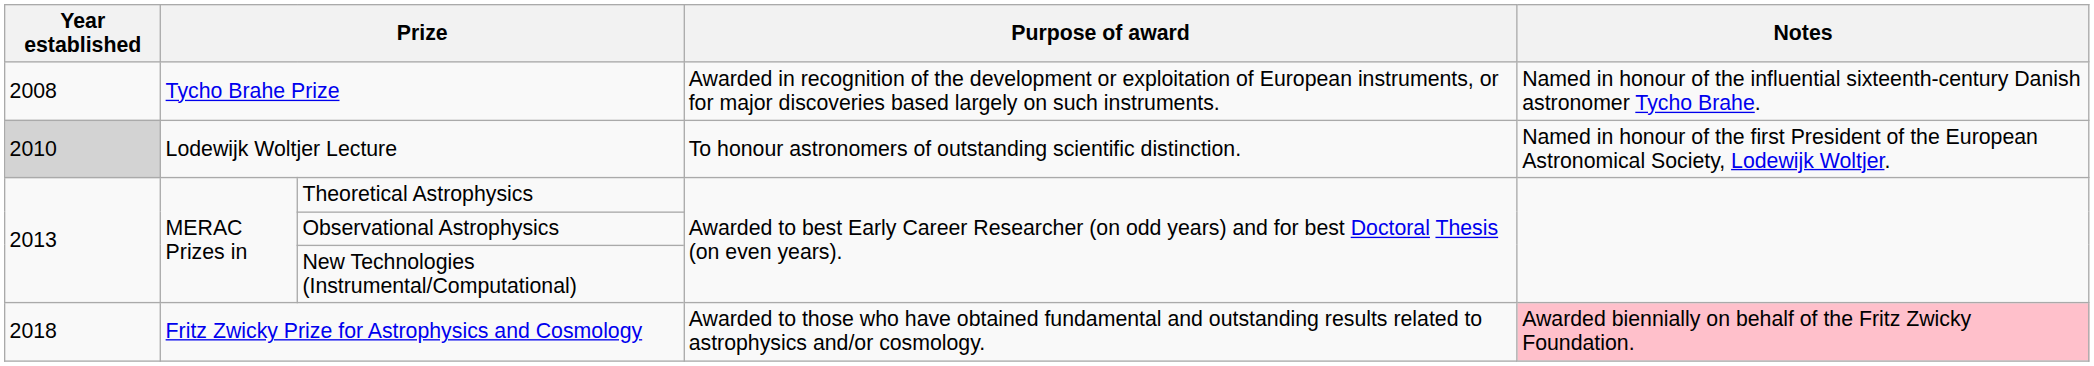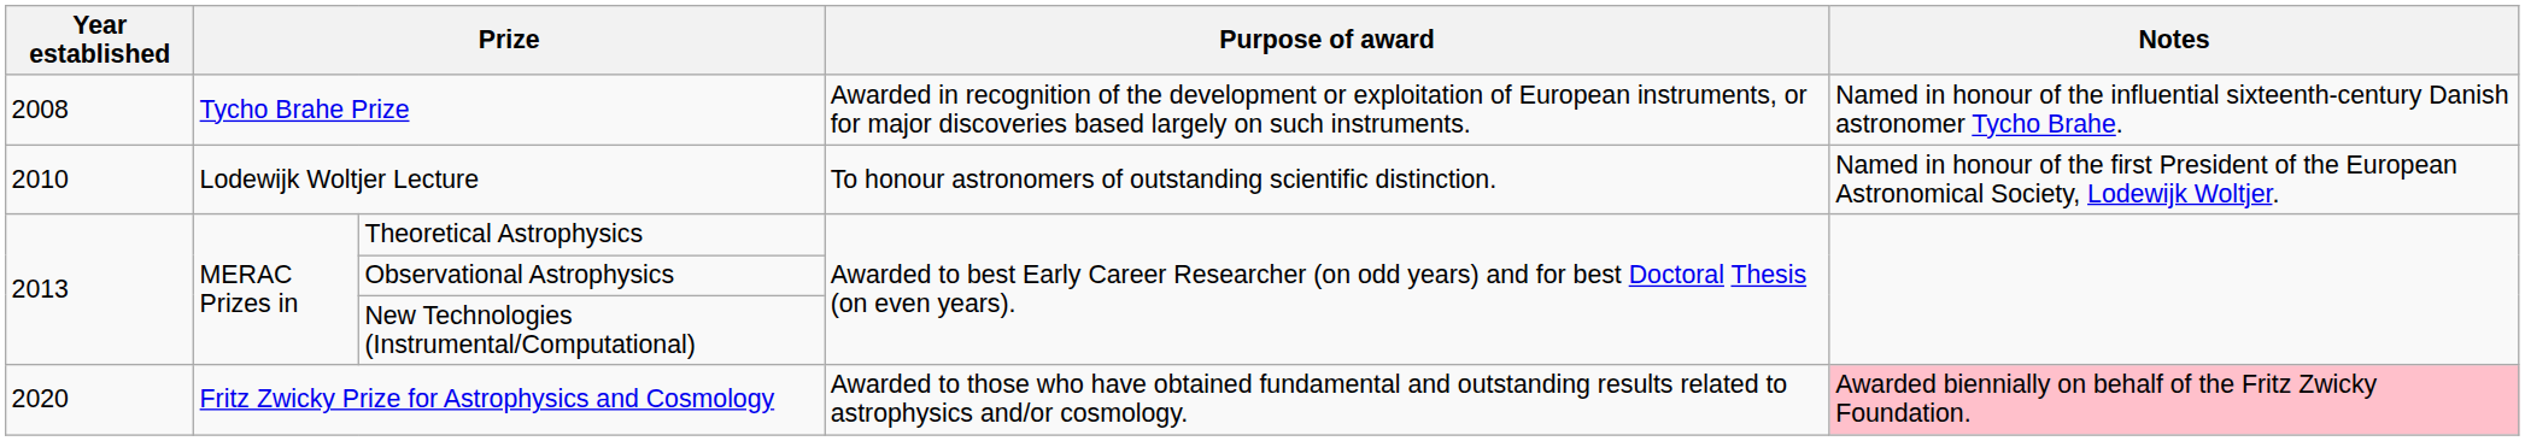Lodewijk Woltjer Lecture | Year established: lightgrey background -> no background
Fritz Zwicky Prize for Astrophysics and Cosmology | Year established: 2018 -> 2020
